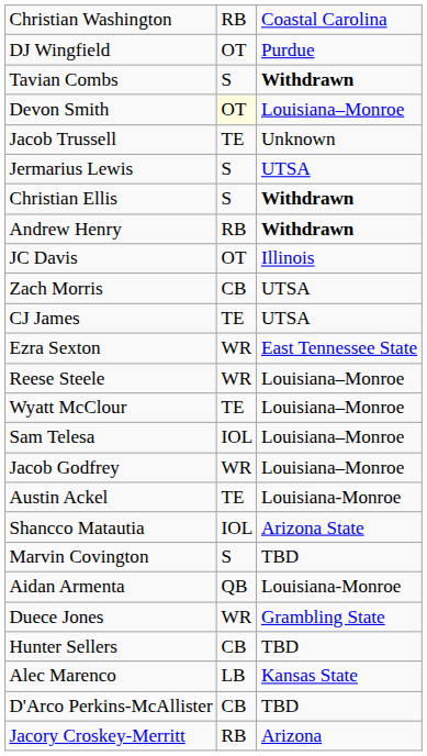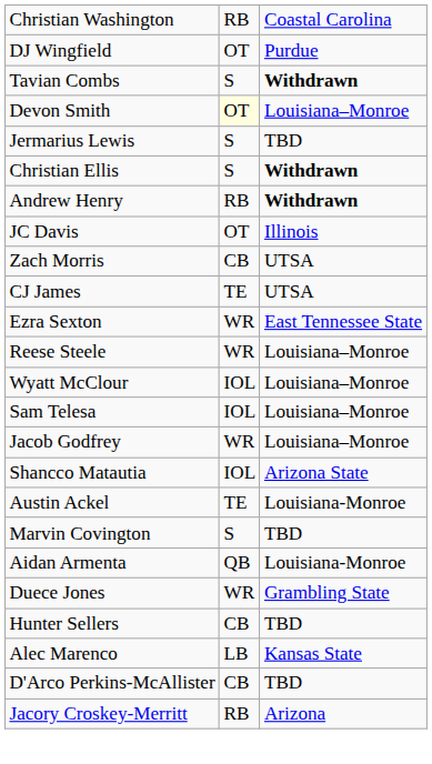- row: Jacob Trussell | TE | Unknown
Jermarius Lewis | column 3: UTSA -> TBD
Wyatt McClour | column 2: TE -> IOL
rows swapped: Austin Ackel <-> Shancco Matautia
